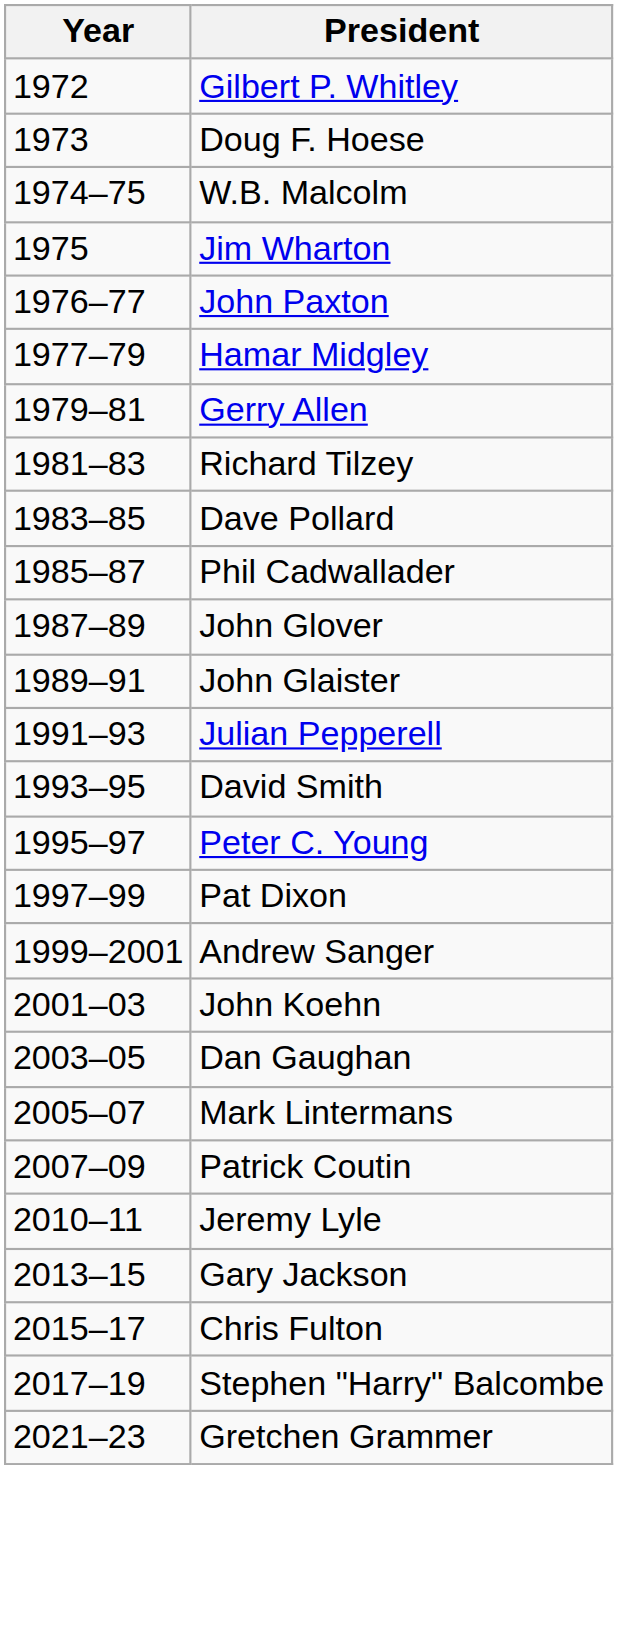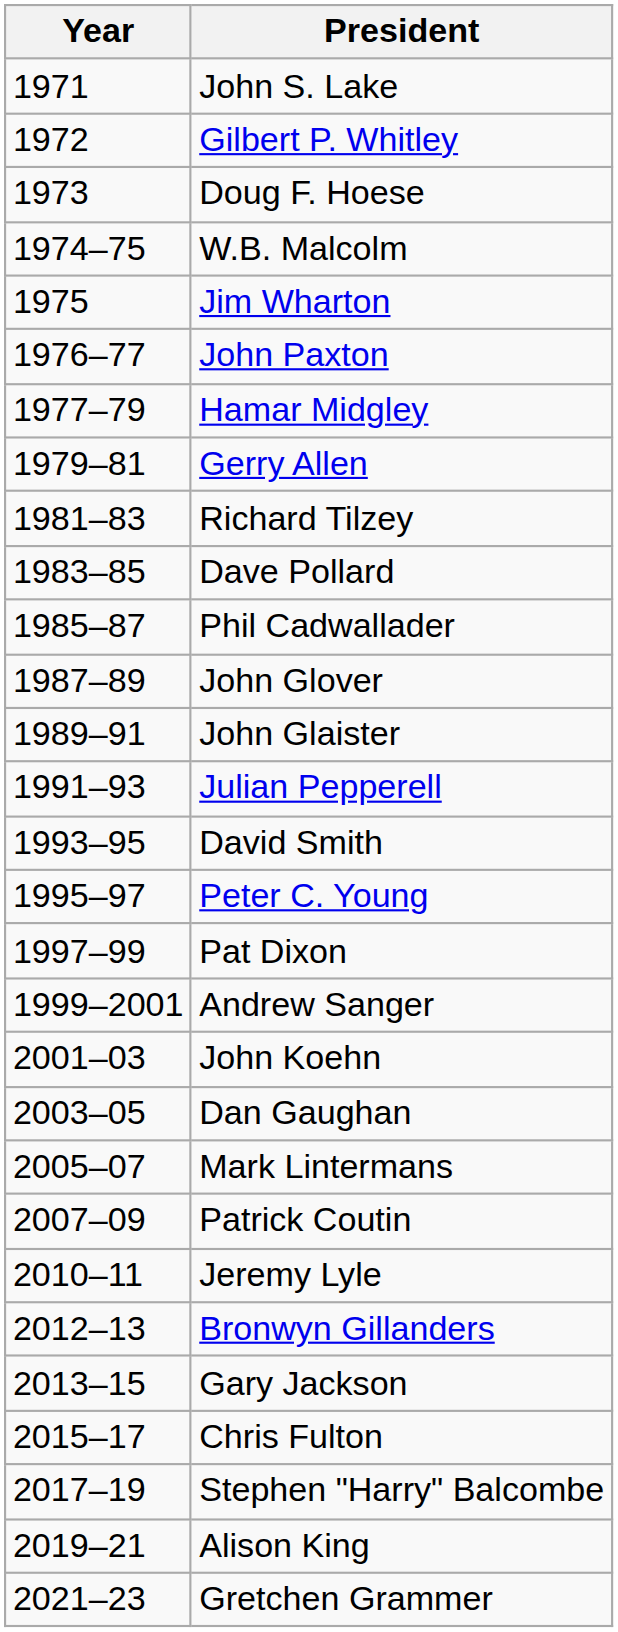+ row: 1971 | John S. Lake
+ row: 2012–13 | Bronwyn Gillanders
+ row: 2019–21 | Alison King
